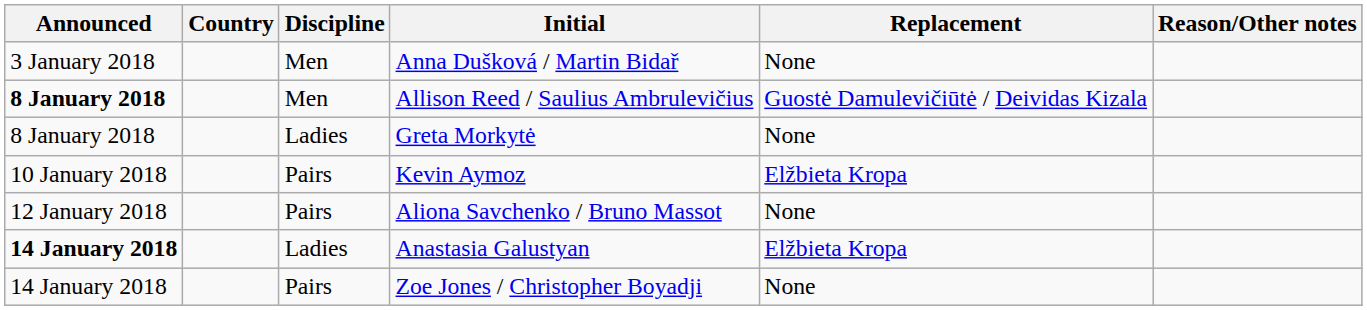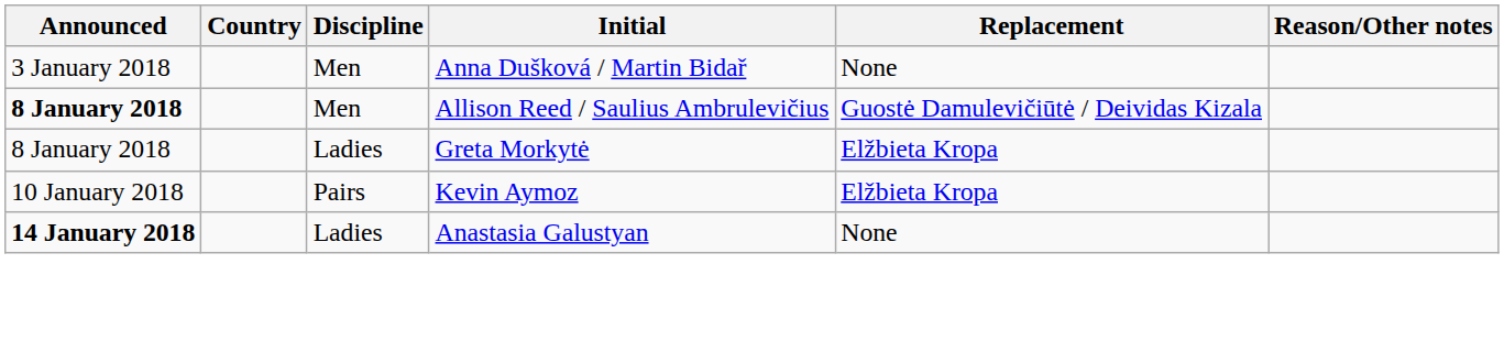Greta Morkytė | Replacement: None -> Elžbieta Kropa
- row: 12 January 2018 | Pairs | Aliona Savchenko / Bruno Massot | None
Anastasia Galustyan | Replacement: Elžbieta Kropa -> None
- row: 14 January 2018 | Pairs | Zoe Jones / Christopher Boyadji | None
